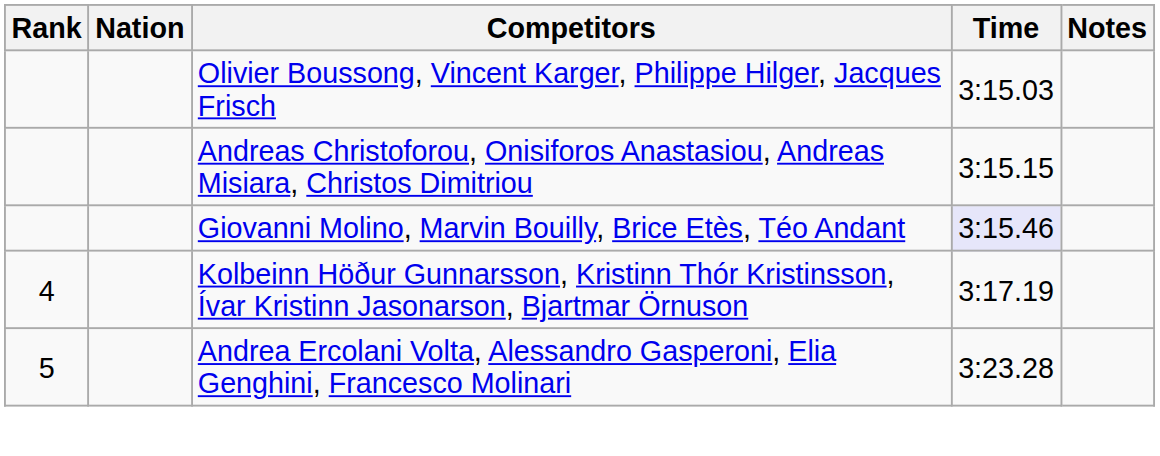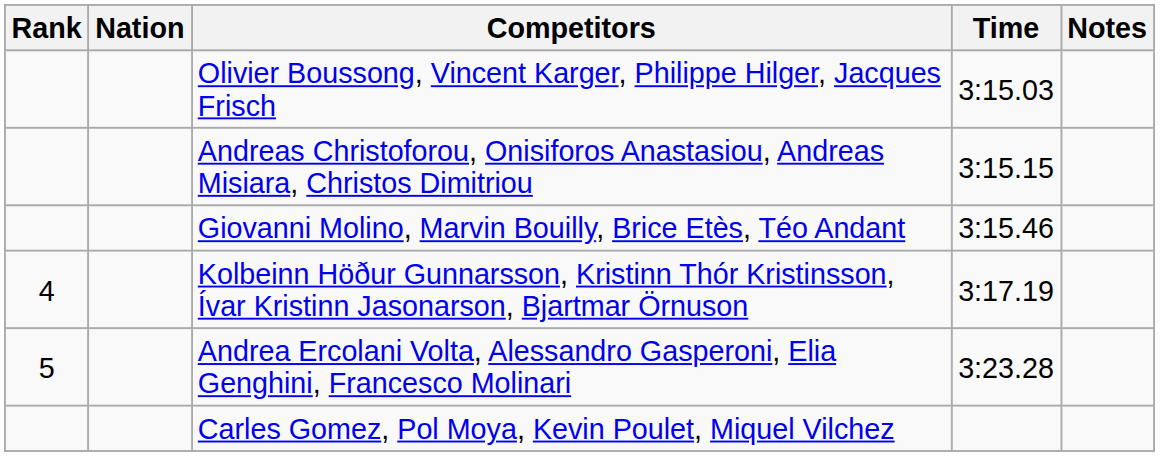Giovanni Molino, Marvin Bouilly, Brice Etès, Téo Andant | Time: lavender background -> no background
+ row: Carles Gomez, Pol Moya, Kevin Poulet, Miquel Vilchez
